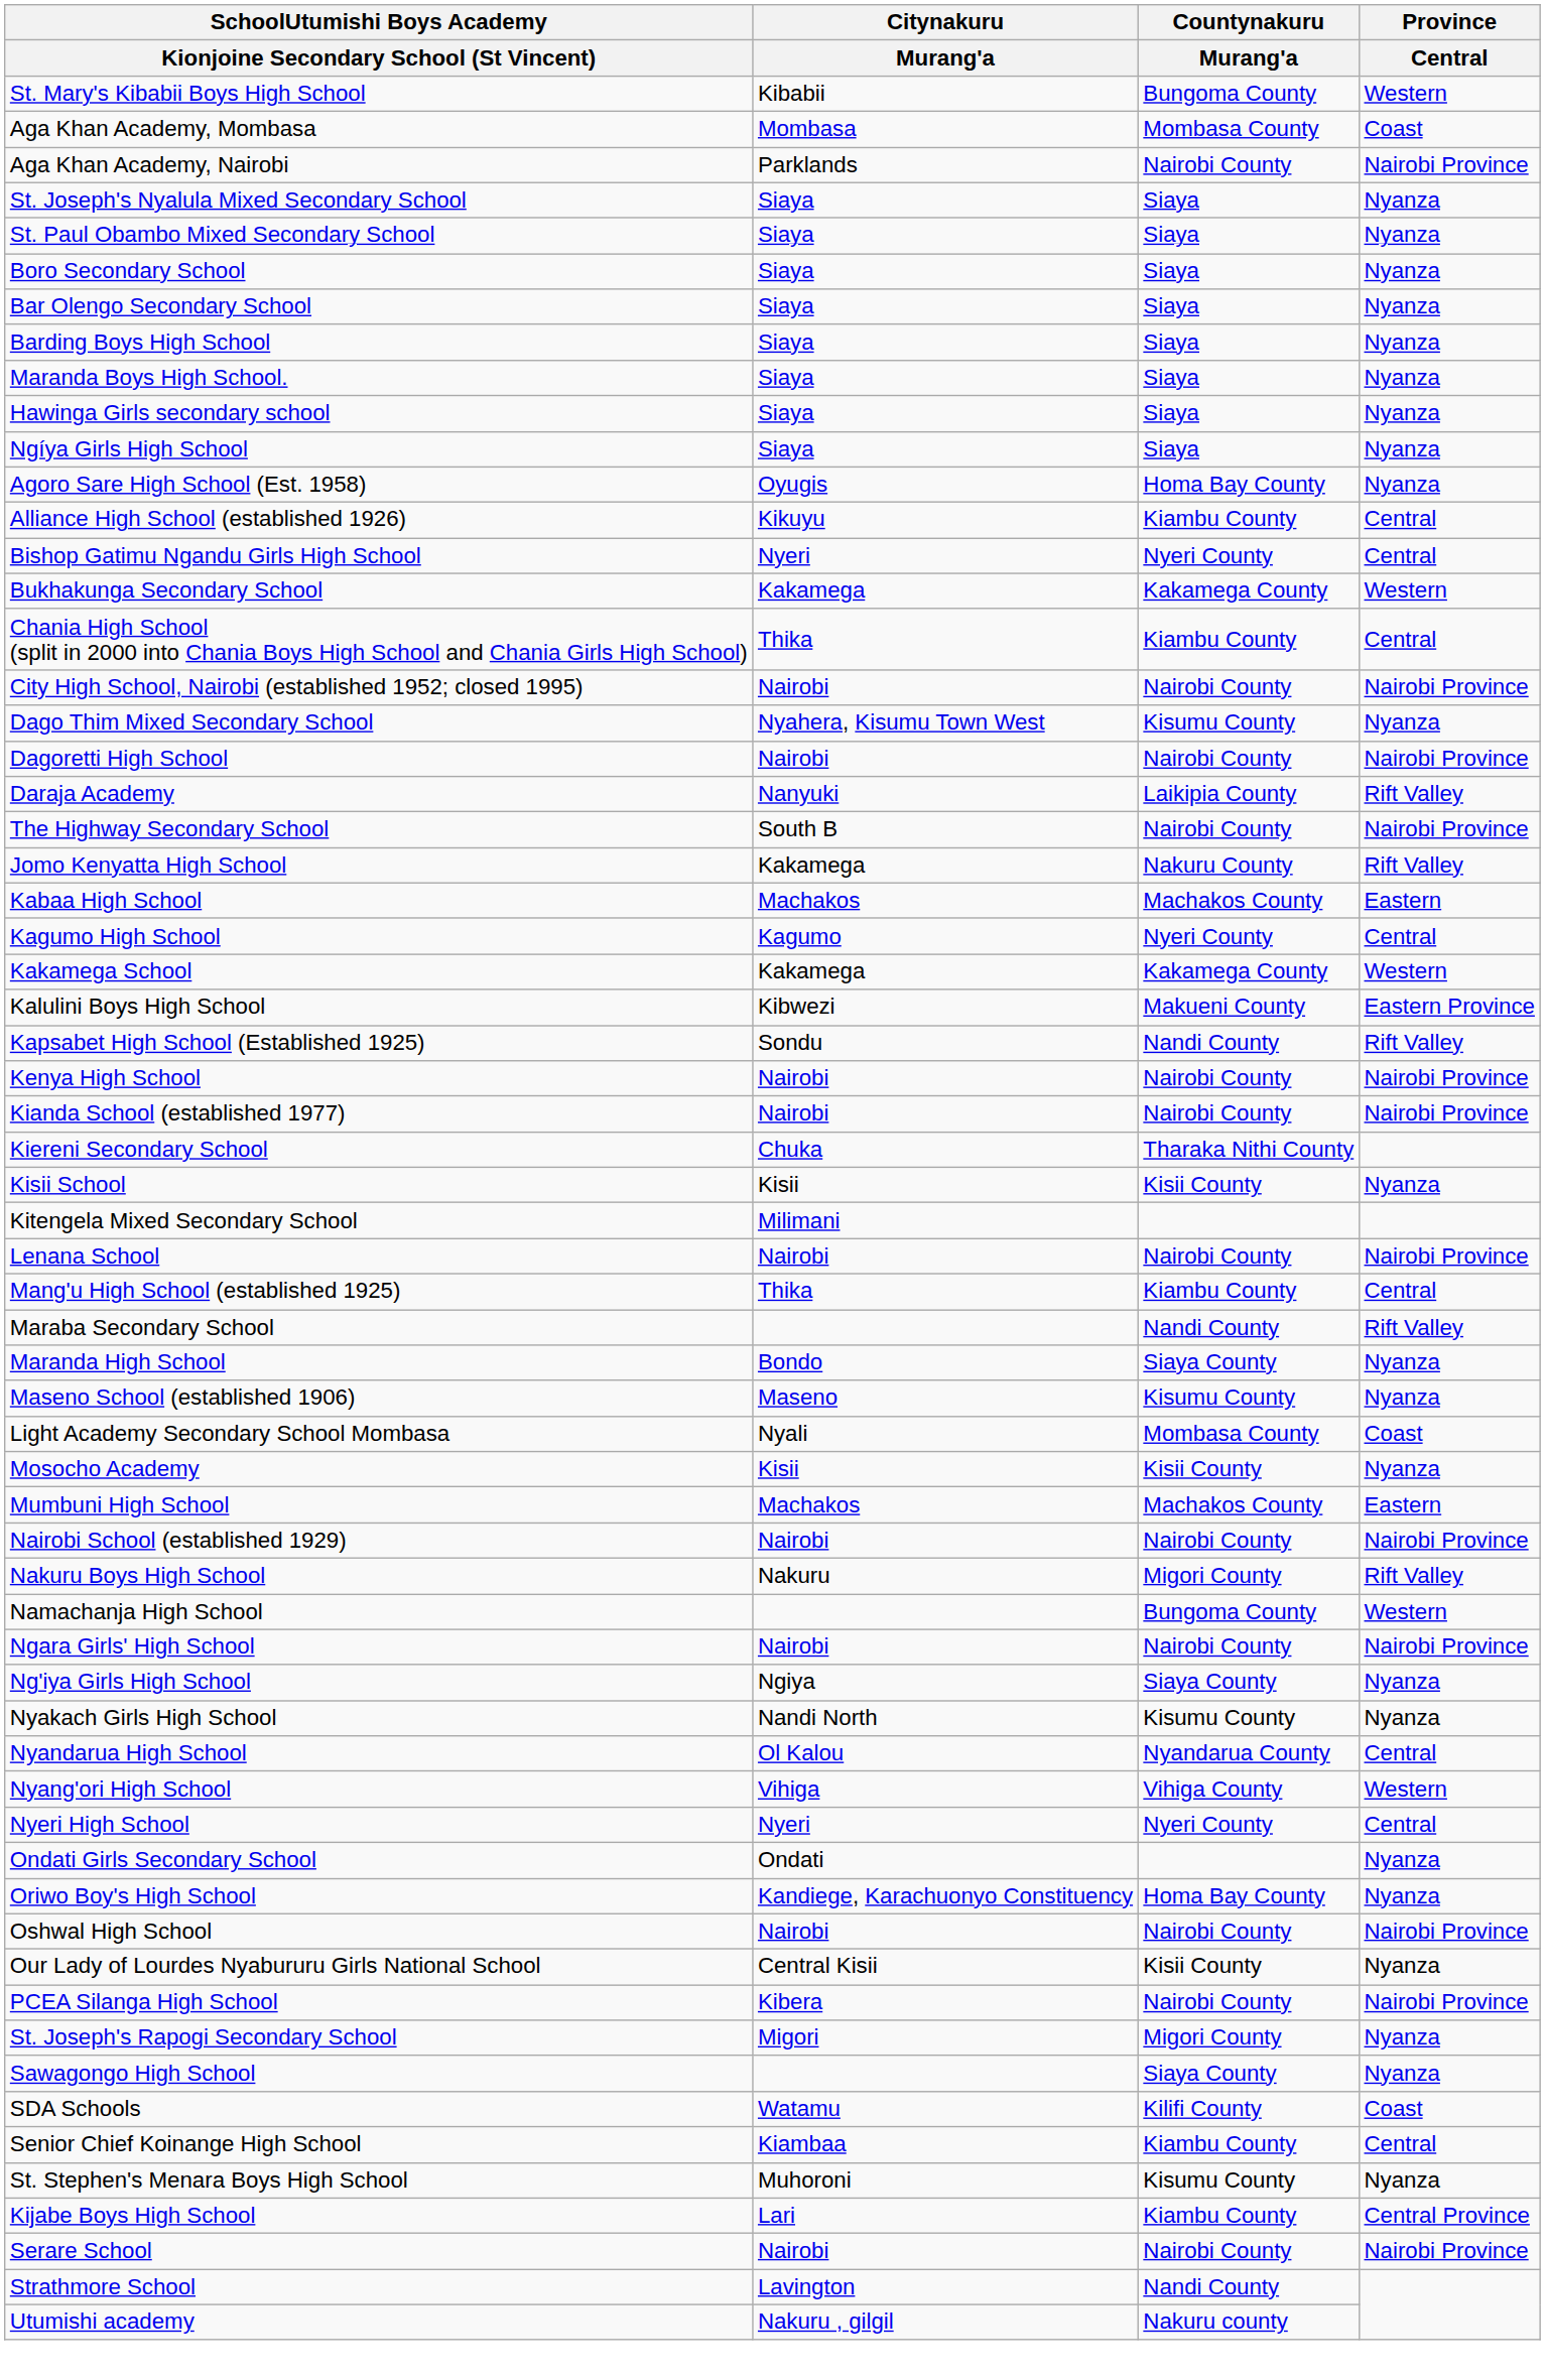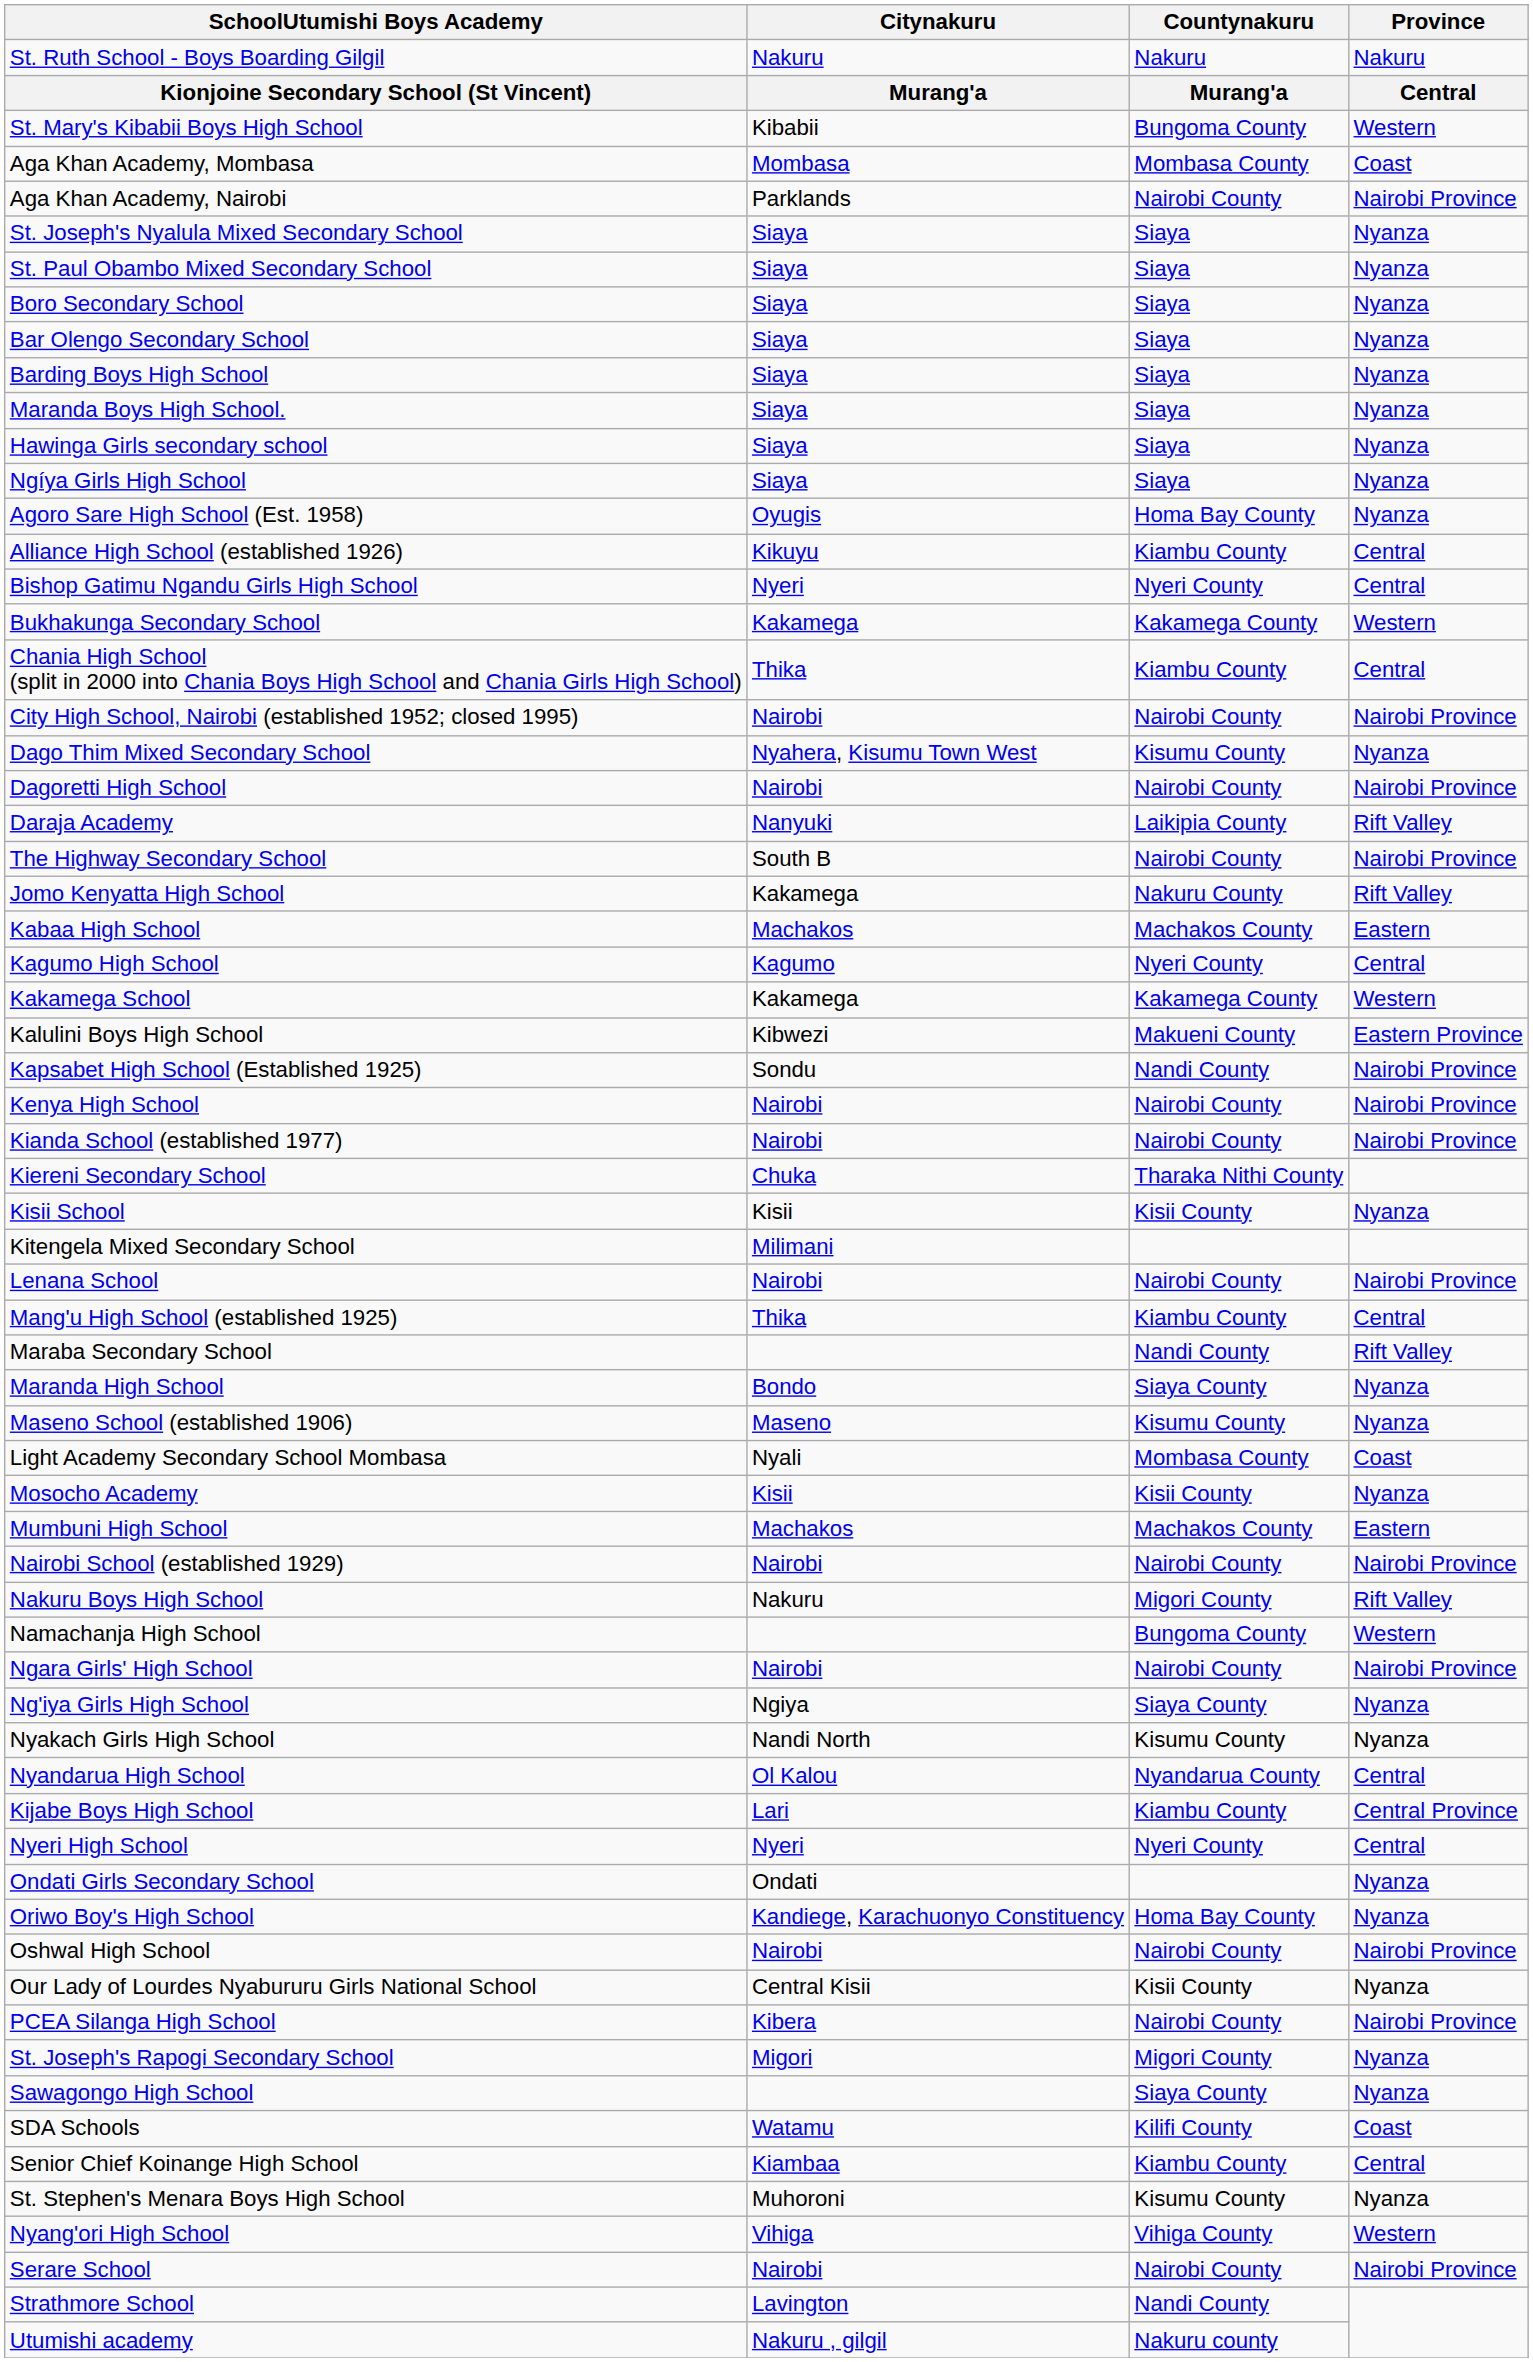+ row: St. Ruth School - Boys Boarding Gilgil | Nakuru | Nakuru | Nakuru
Kapsabet High School (Established 1925) | Province: Rift Valley -> Nairobi Province
rows swapped: Nyang'ori High School <-> Kijabe Boys High School
